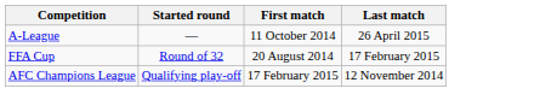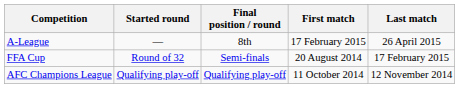+ column: Final position / round | 8th | Semi-finals | Qualifying play-off
A-League | First match: 11 October 2014 -> 17 February 2015
AFC Champions League | First match: 17 February 2015 -> 11 October 2014
